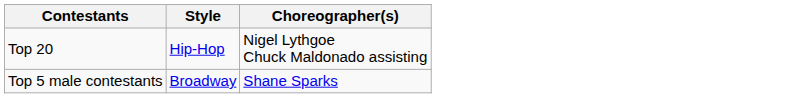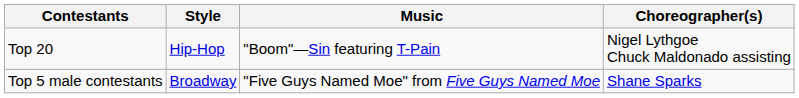+ column: Music | "Boom"—Sin featuring T-Pain | "Five Guys Named Moe" from Five Guys Named Moe
